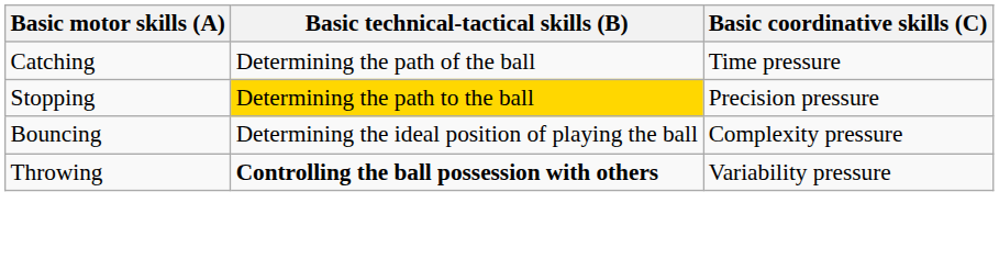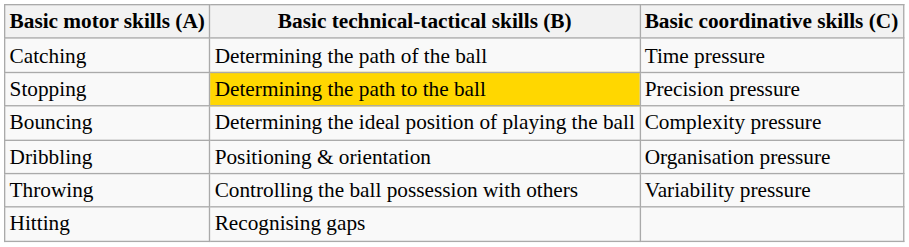+ row: Dribbling | Positioning & orientation | Organisation pressure
Throwing | Basic technical-tactical skills (B): bold -> normal
+ row: Hitting | Recognising gaps
